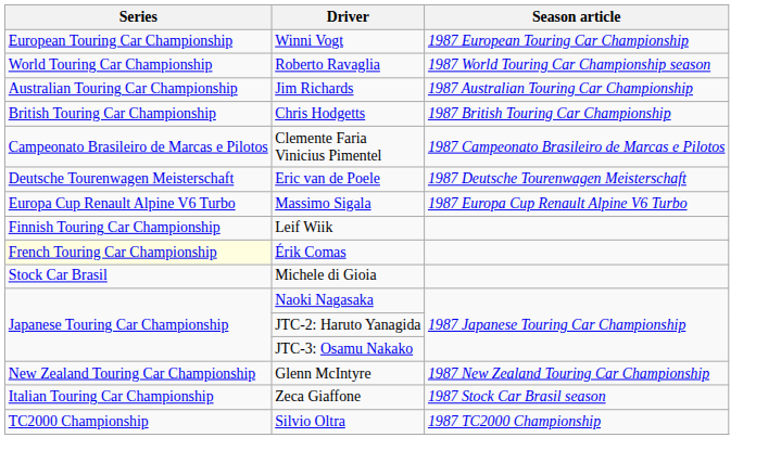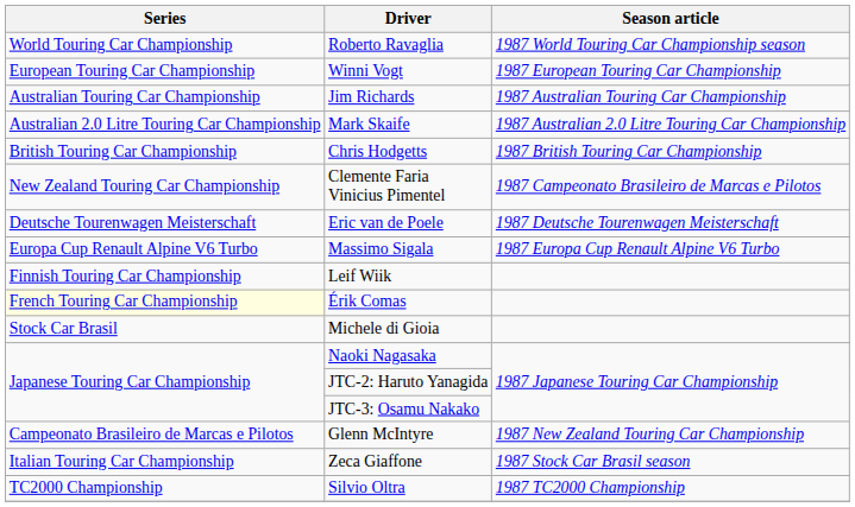rows swapped: Roberto Ravaglia <-> Winni Vogt
+ row: Australian 2.0 Litre Touring Car Championship | Mark Skaife | 1987 Australian 2.0 Litre Touring Car Championship
Clemente Faria Vinicius Pimentel | Series: Campeonato Brasileiro de Marcas e Pilotos -> New Zealand Touring Car Championship
Glenn McIntyre | Series: New Zealand Touring Car Championship -> Campeonato Brasileiro de Marcas e Pilotos
